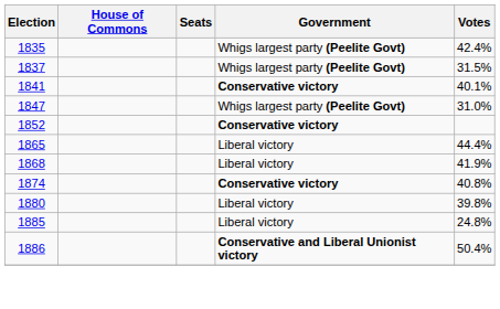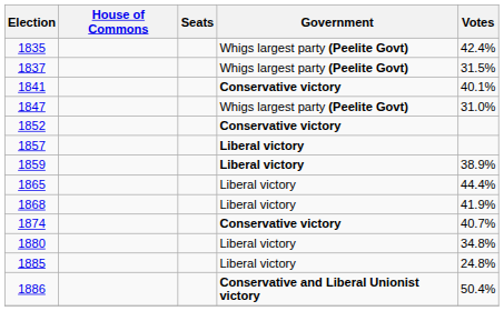+ row: 1857 | Liberal victory
+ row: 1859 | Liberal victory | 38.9%
1874 | Votes: 40.8% -> 40.7%
1880 | Votes: 39.8% -> 34.8%
